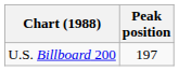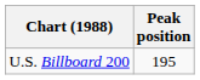U.S. Billboard 200 | Peak position: 197 -> 195
